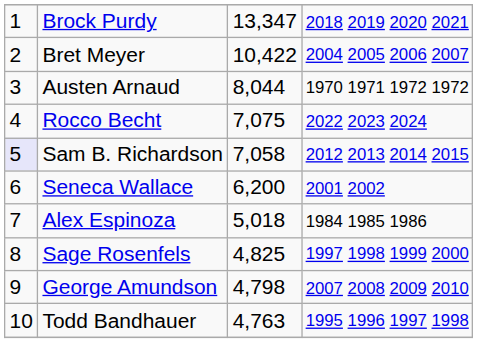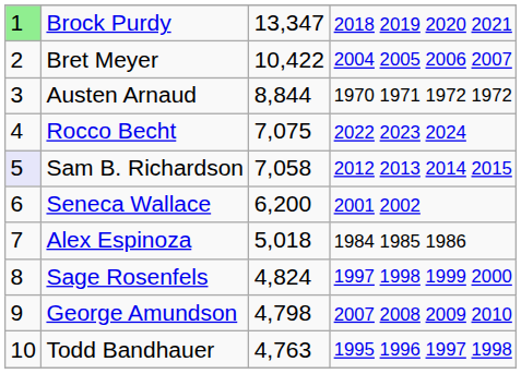Brock Purdy | column 1: no background -> lightgreen background
Austen Arnaud | column 3: 8,044 -> 8,844
Sage Rosenfels | column 3: 4,825 -> 4,824
